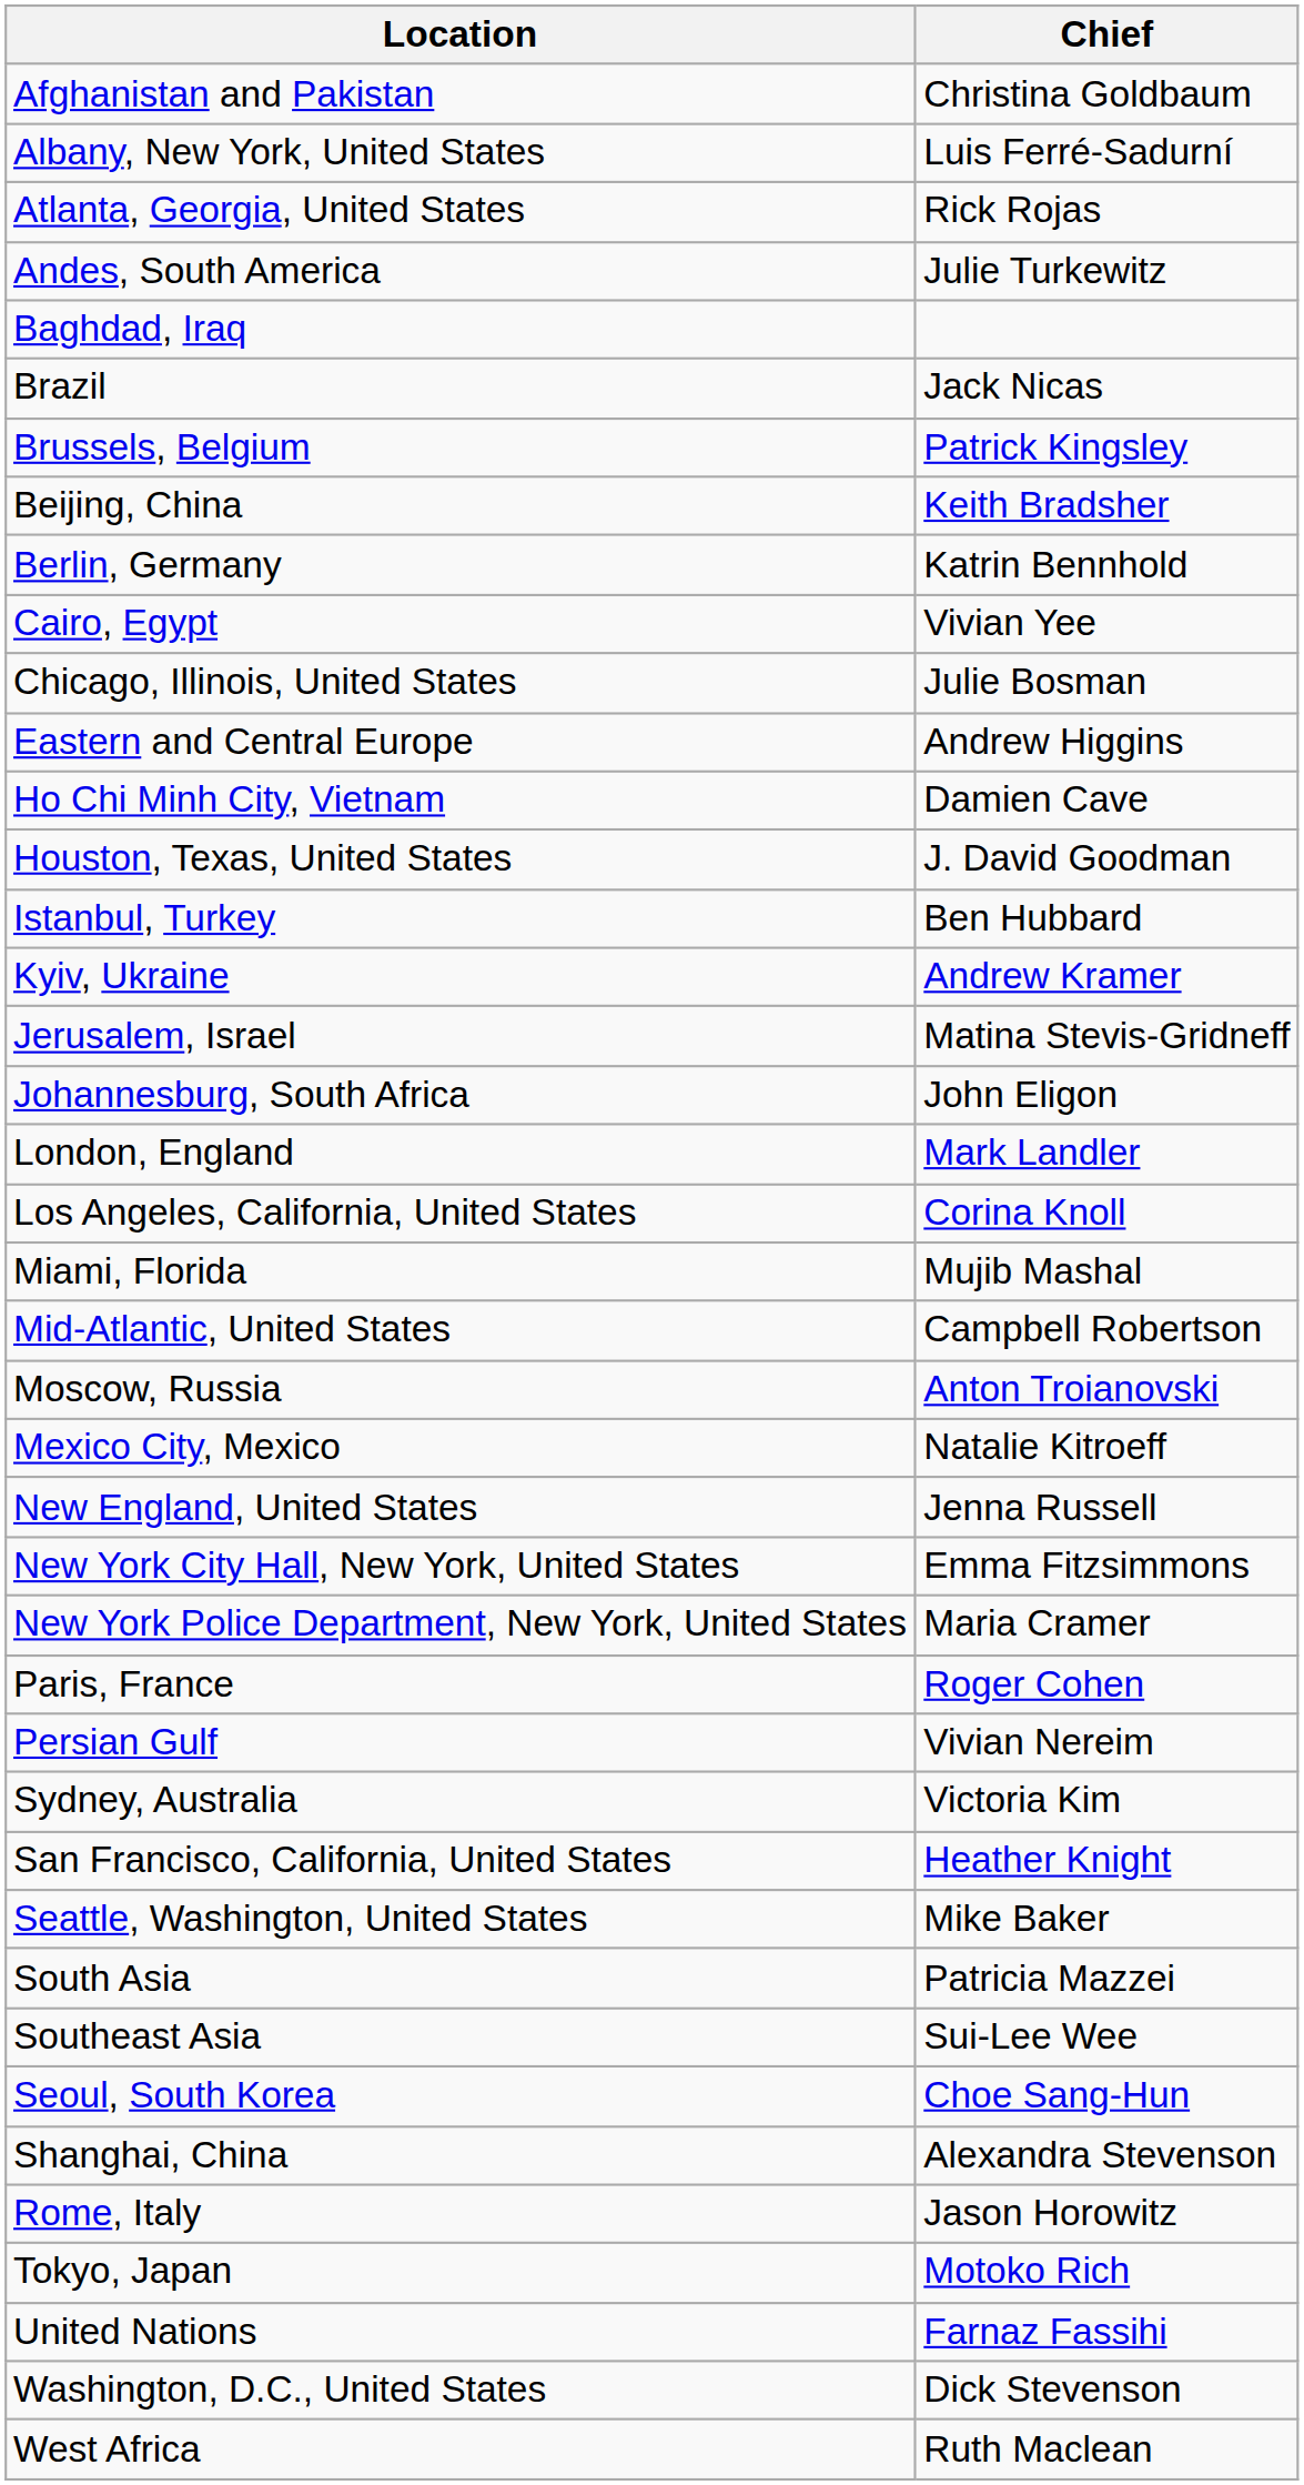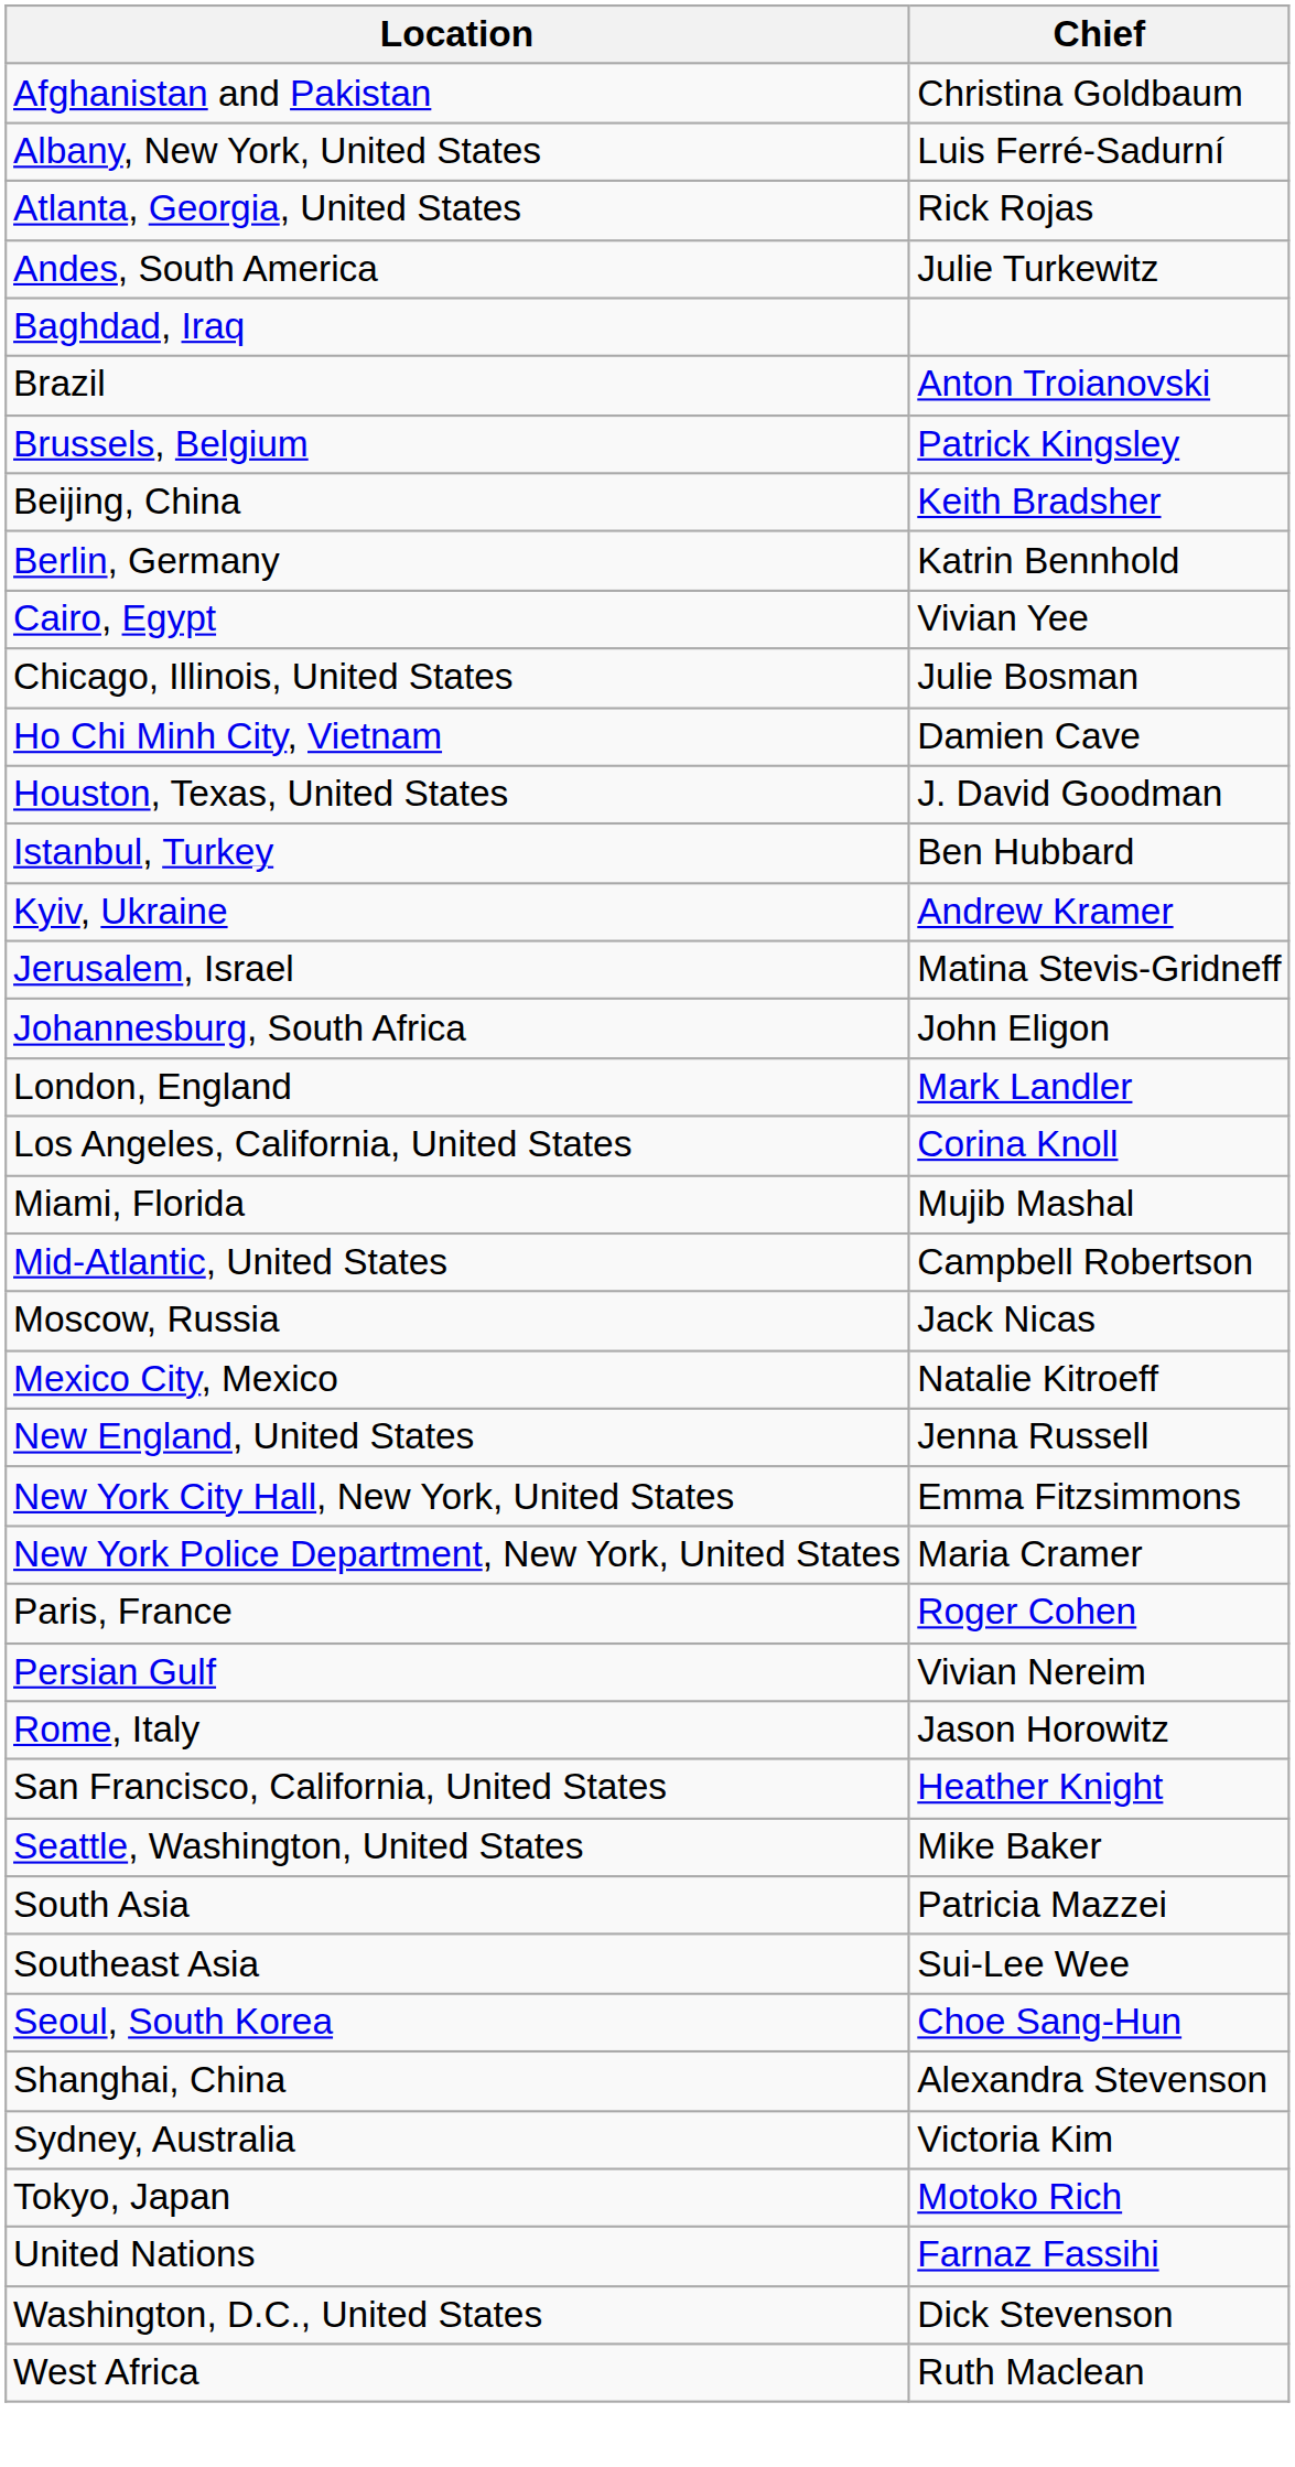Brazil | Chief: Jack Nicas -> Anton Troianovski
- row: Eastern and Central Europe | Andrew Higgins
Moscow, Russia | Chief: Anton Troianovski -> Jack Nicas
rows swapped: Rome, Italy <-> Sydney, Australia
